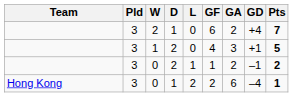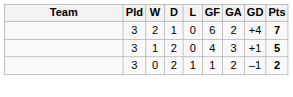- row: Hong Kong | 3 | 0 | 1 | 2 | 2 | 6 | –4 | 1
